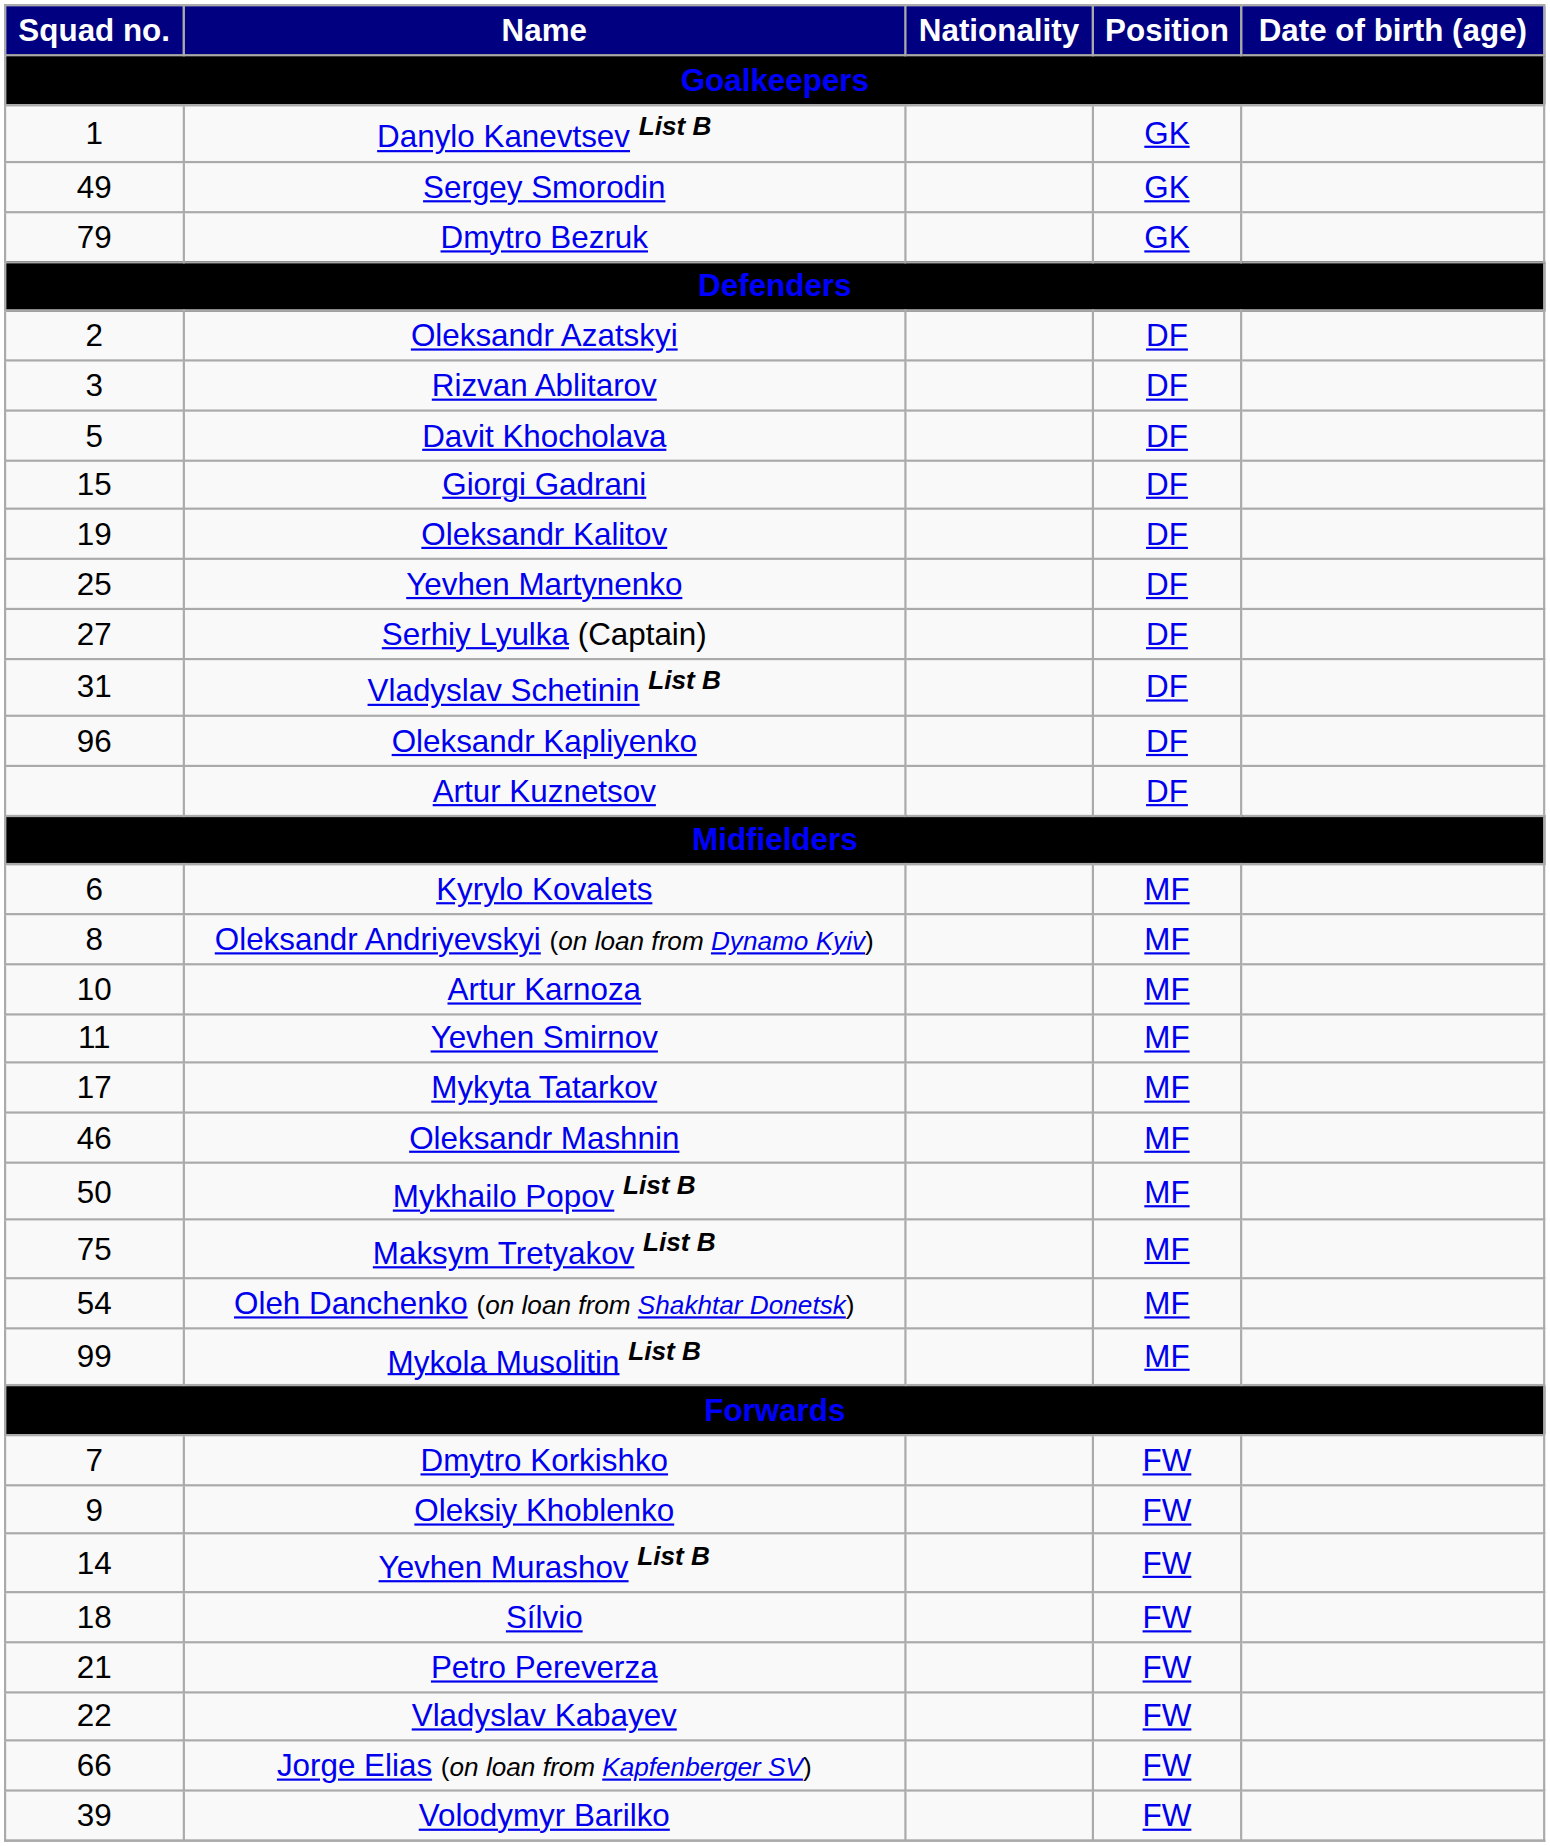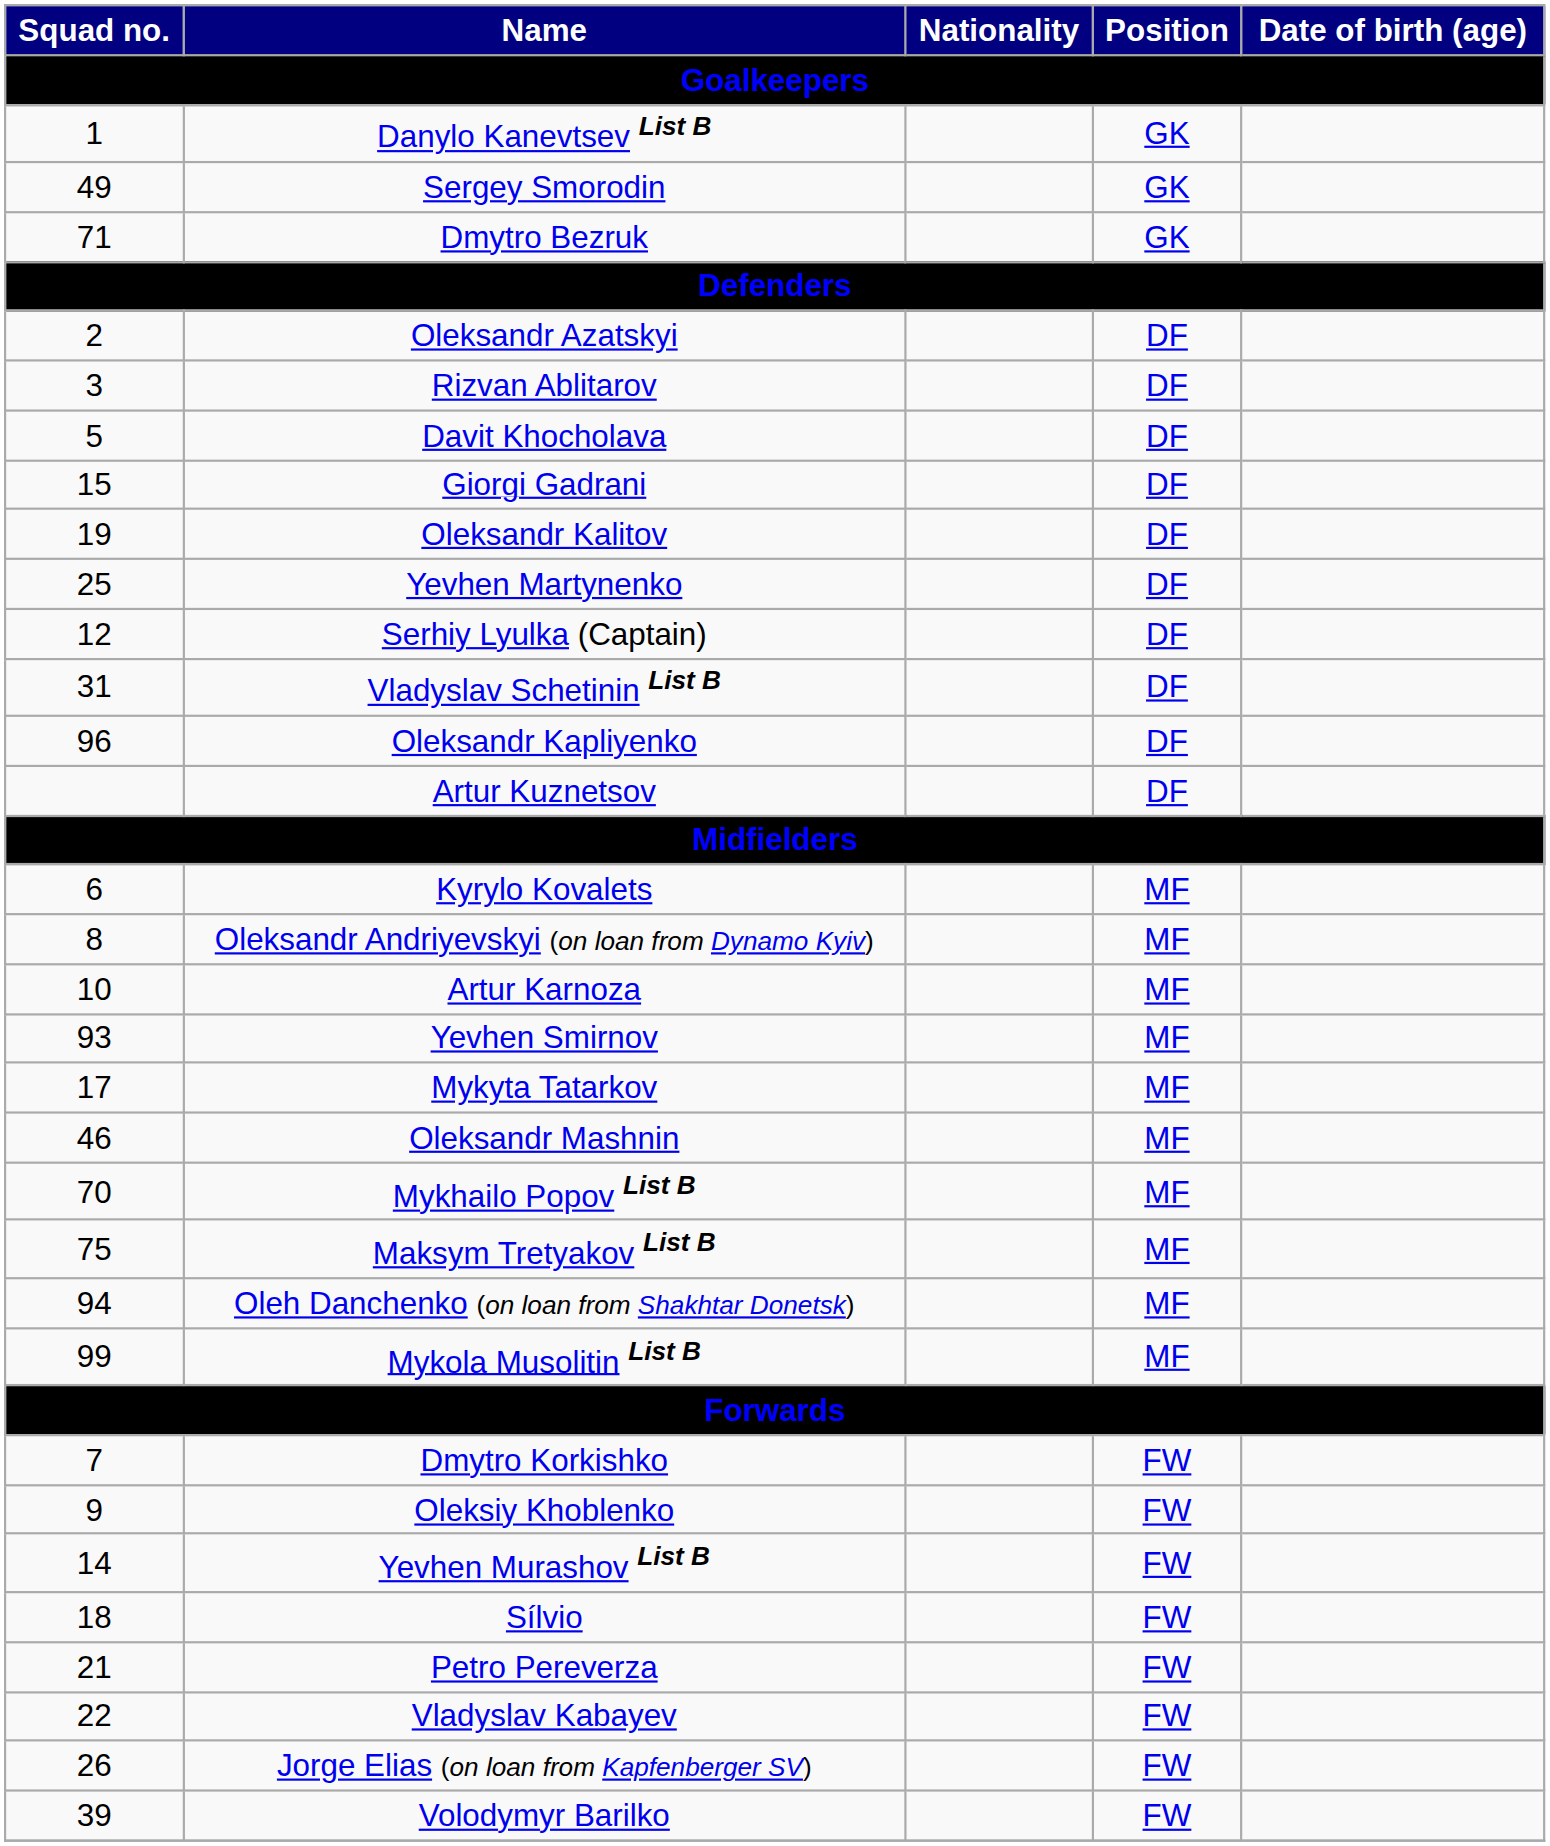Dmytro Bezruk | Squad no. / Goalkeepers: 79 -> 71
Serhiy Lyulka (Captain) | Squad no. / Goalkeepers: 27 -> 12
Yevhen Smirnov | Squad no. / Goalkeepers: 11 -> 93
Mykhailo Popov List B | Squad no. / Goalkeepers: 50 -> 70
Oleh Danchenko (on loan from Shakhtar Donetsk) | Squad no. / Goalkeepers: 54 -> 94
Jorge Elias (on loan from Kapfenberger SV) | Squad no. / Goalkeepers: 66 -> 26
